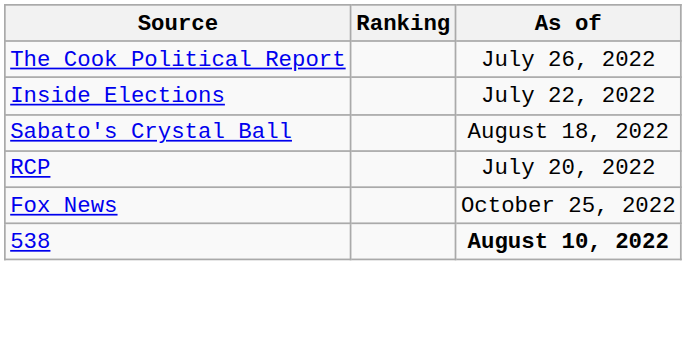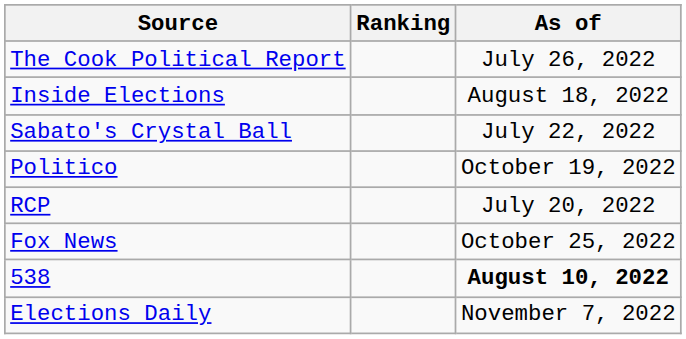Inside Elections | As of: July 22, 2022 -> August 18, 2022
Sabato's Crystal Ball | As of: August 18, 2022 -> July 22, 2022
+ row: Politico | October 19, 2022
+ row: Elections Daily | November 7, 2022
